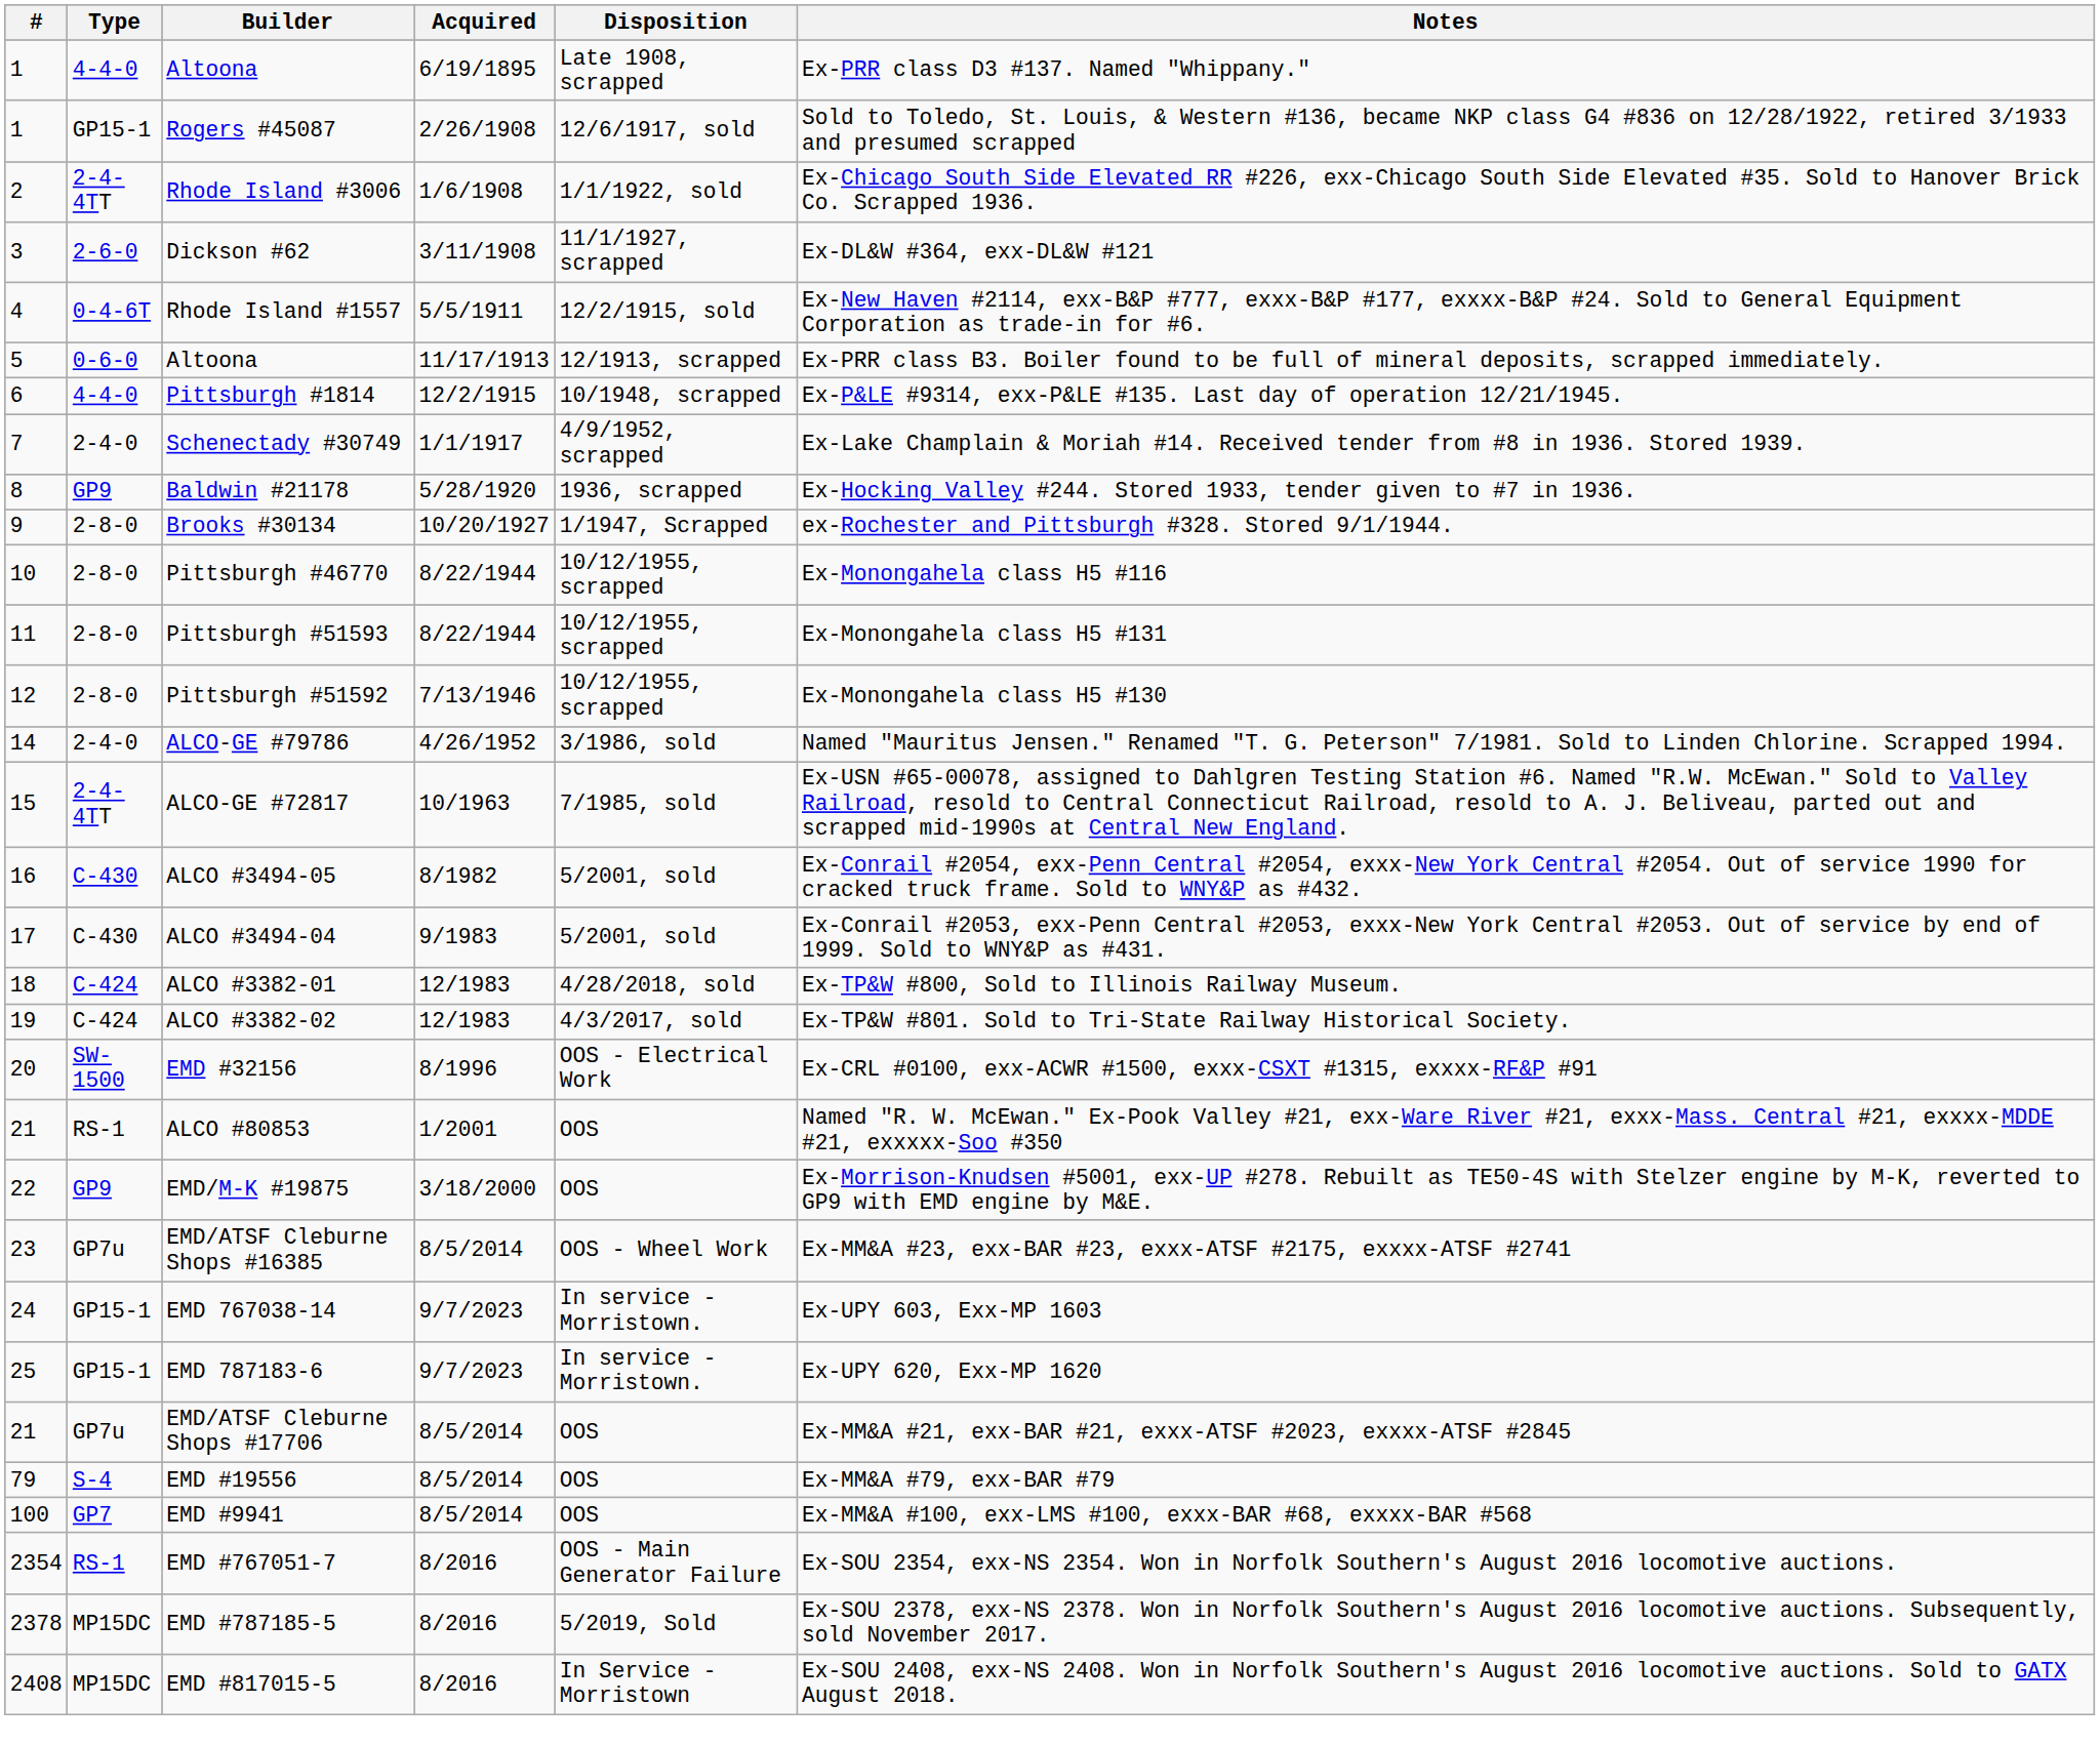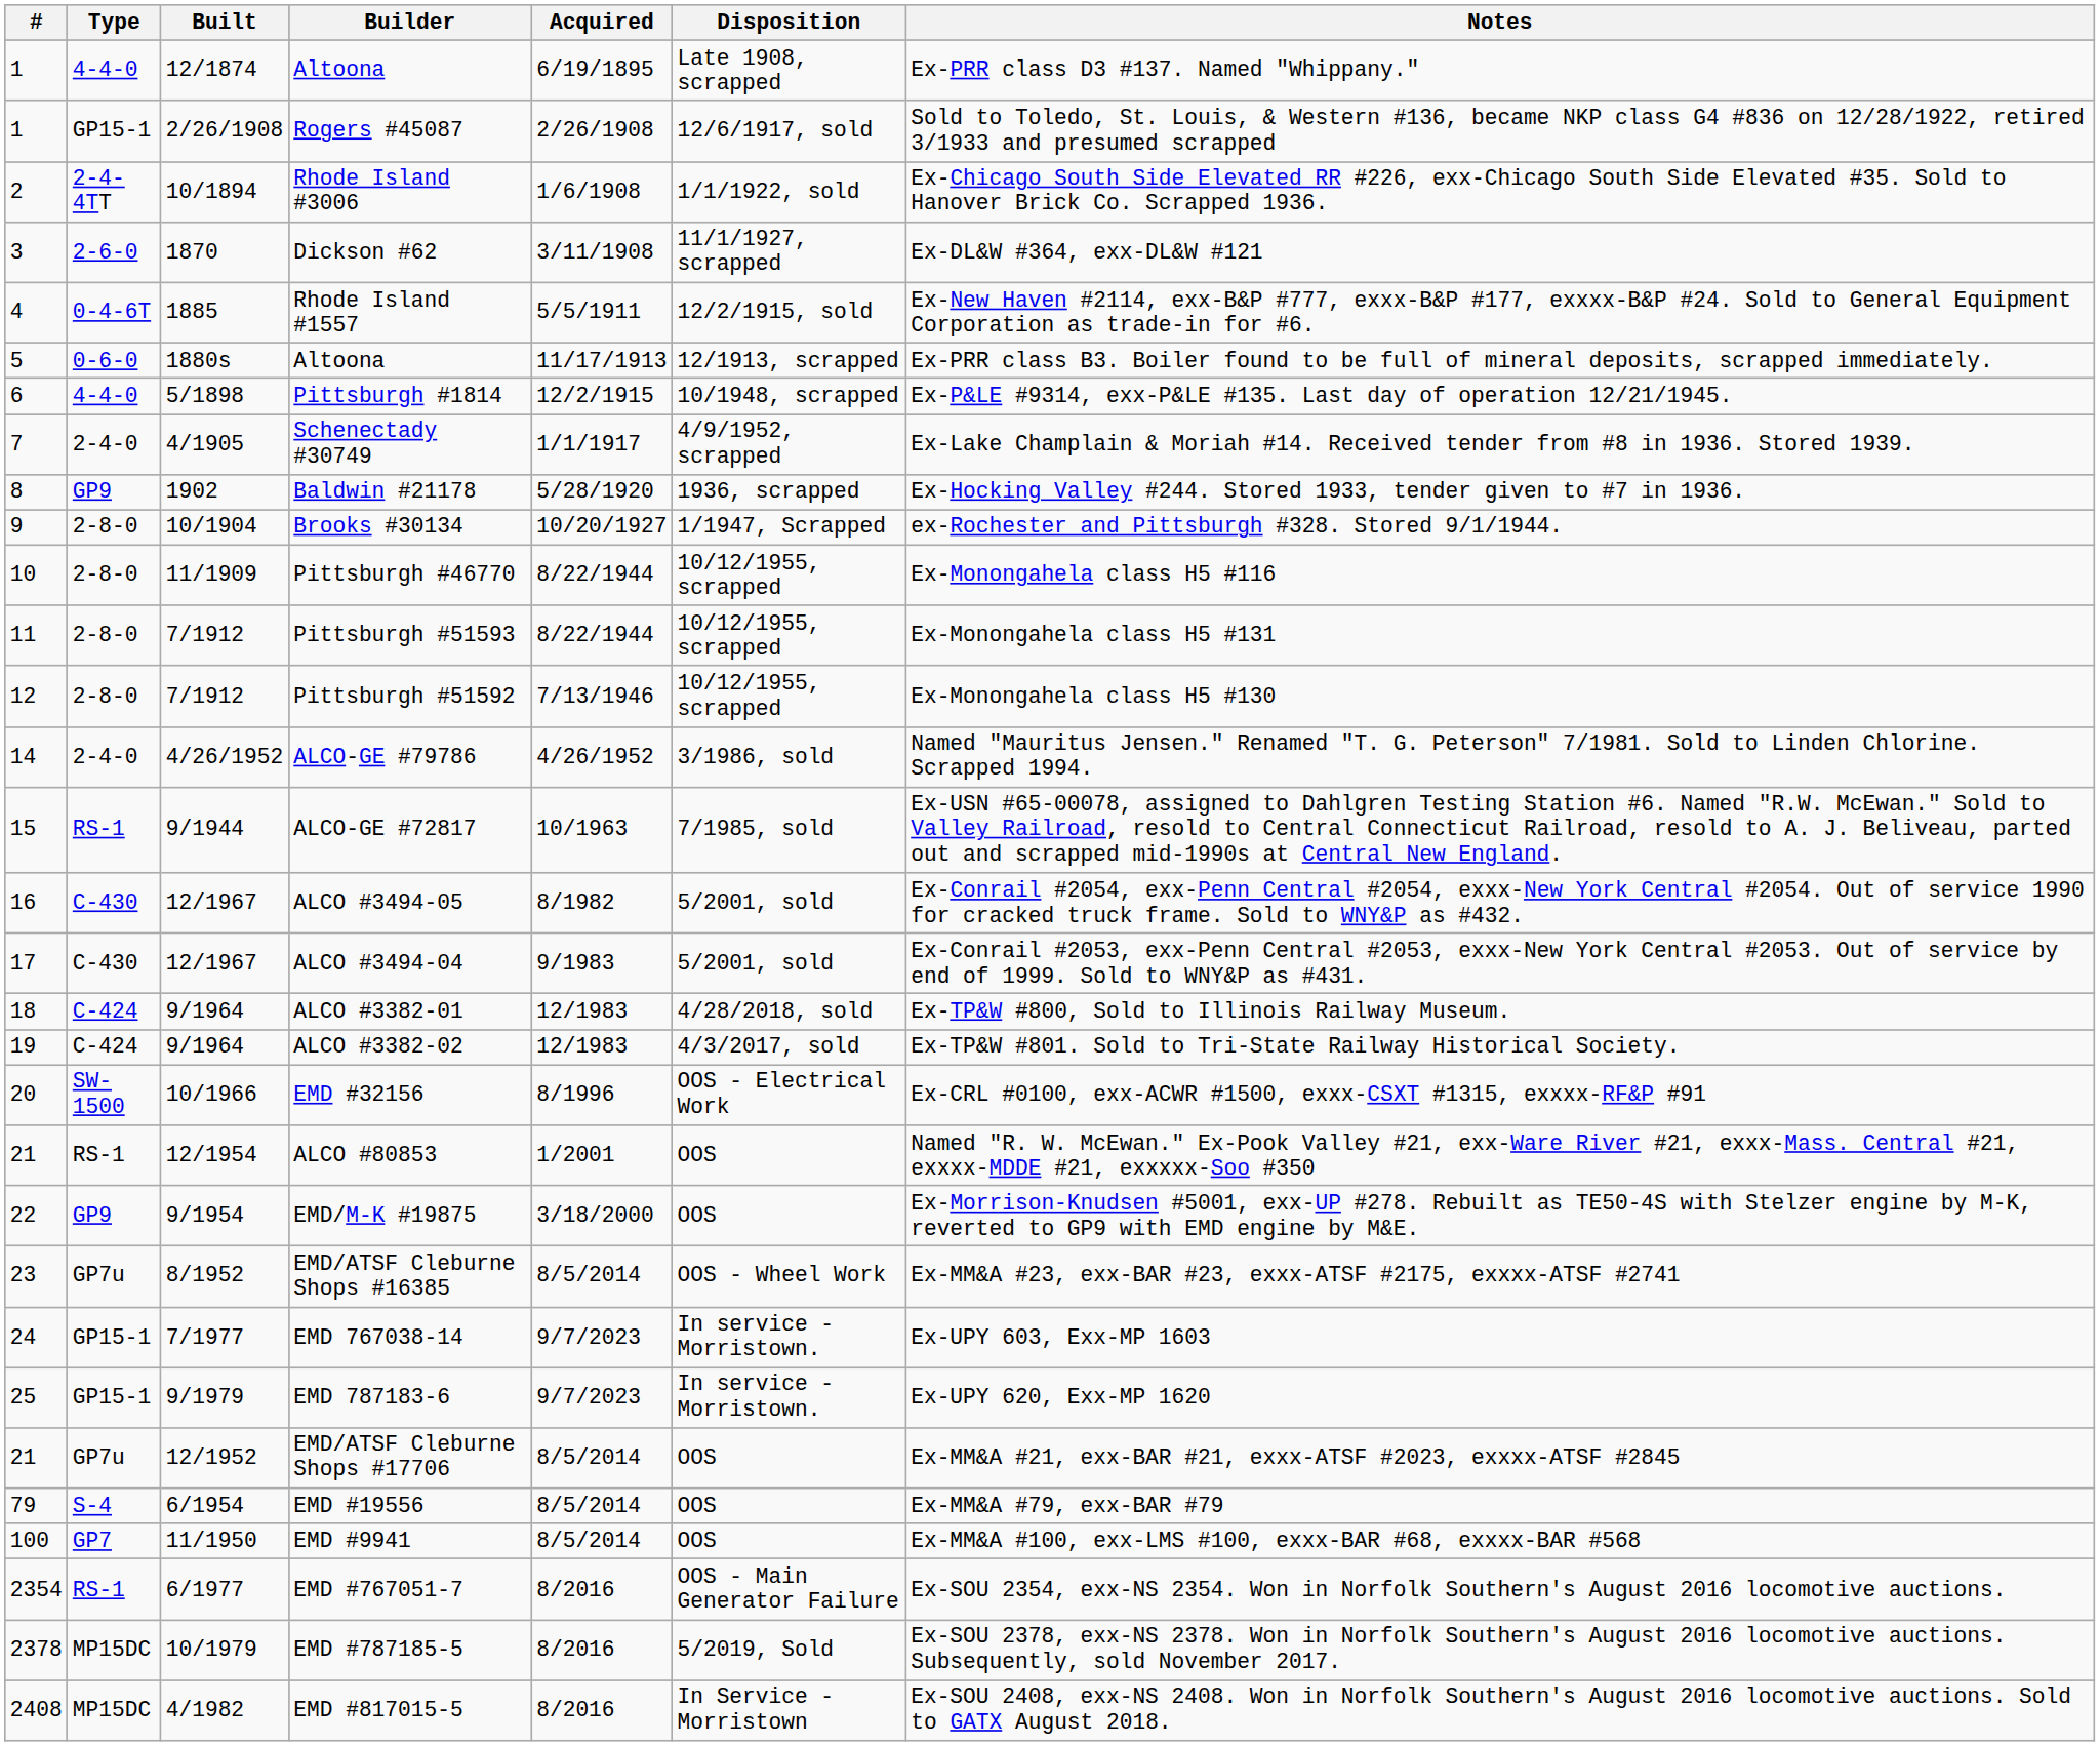+ column: Built | 12/1874 | 2/26/1908 | 10/1894 | 1870 | 1885 | 1880s | 5/1898 | 4/1905 | 1902 | 10/1904 | 11/1909 | 7/1912 | 7/1912 | 4/26/1952 | 9/1944 | 12/1967 | 12/1967 | 9/1964 | 9/1964 | 10/1966 | 12/1954 | 9/1954 | 8/1952 | 7/1977 | 9/1979 | 12/1952 | 6/1954 | 11/1950 | 6/1977 | 10/1979 | 4/1982
ALCO-GE #72817 | Type: 2-4-4TT -> RS-1
